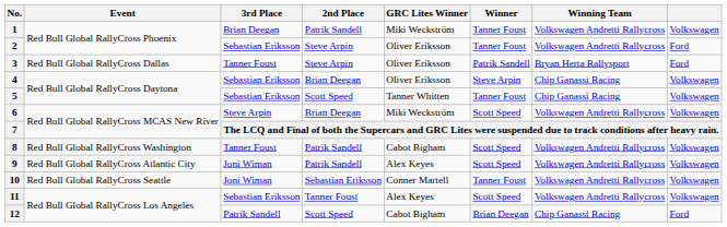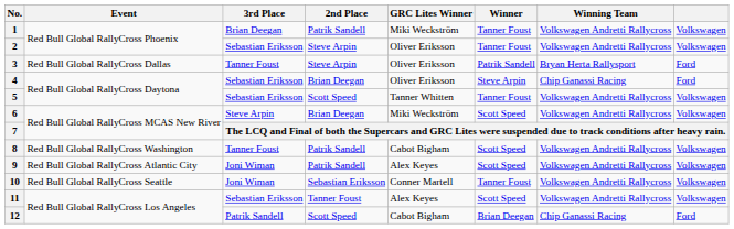2 | column 8: Ford -> Volkswagen
4 | column 8: Volkswagen -> Ford
5 | Winning Team: Chip Ganassi Racing -> Volkswagen Andretti Rallycross
